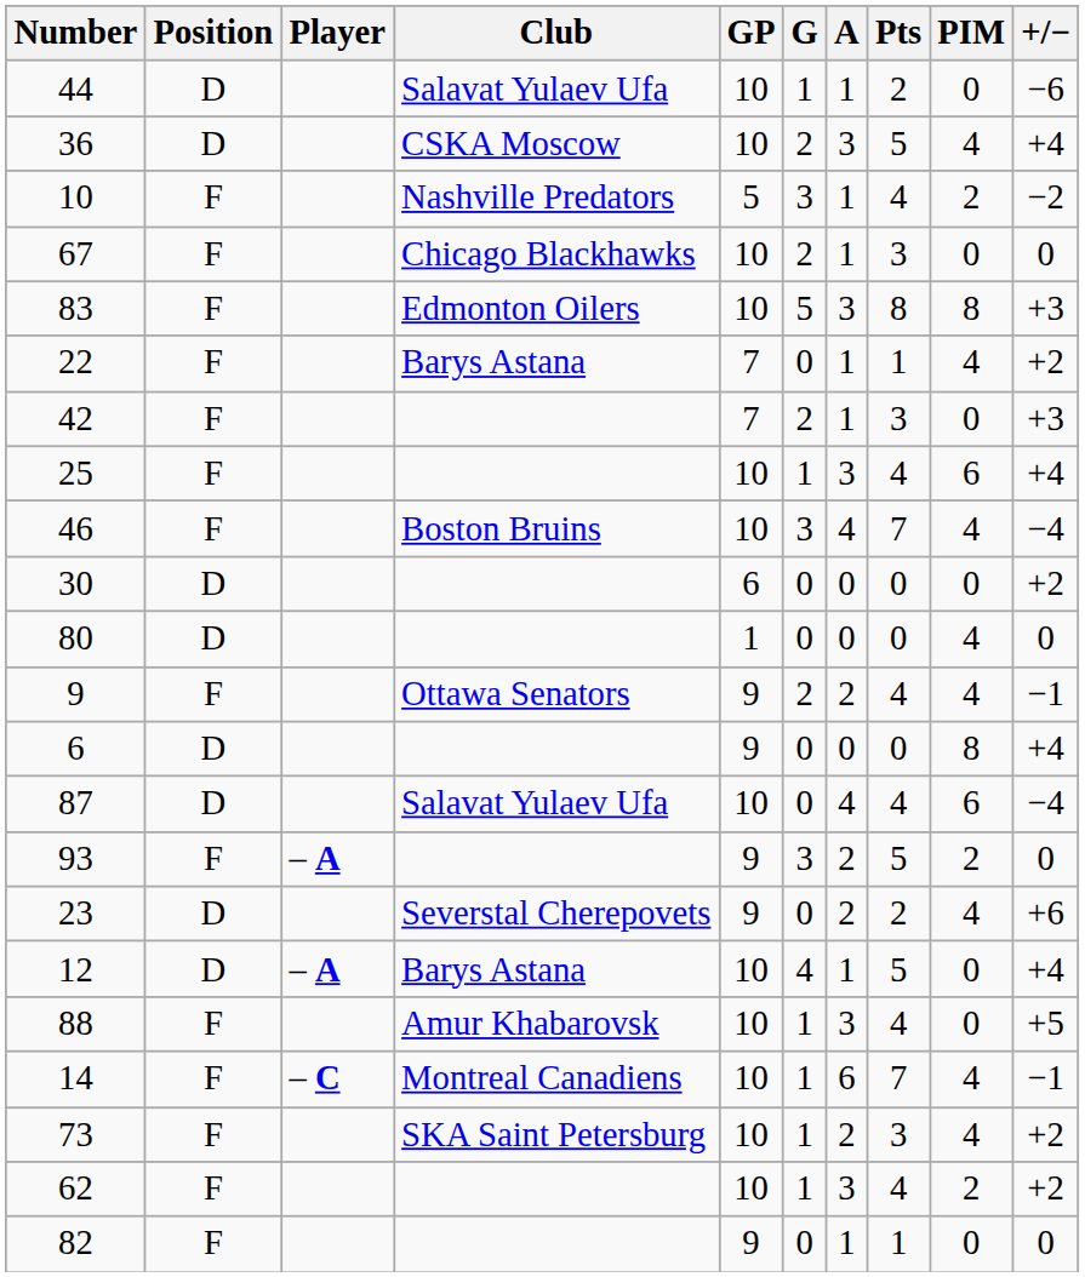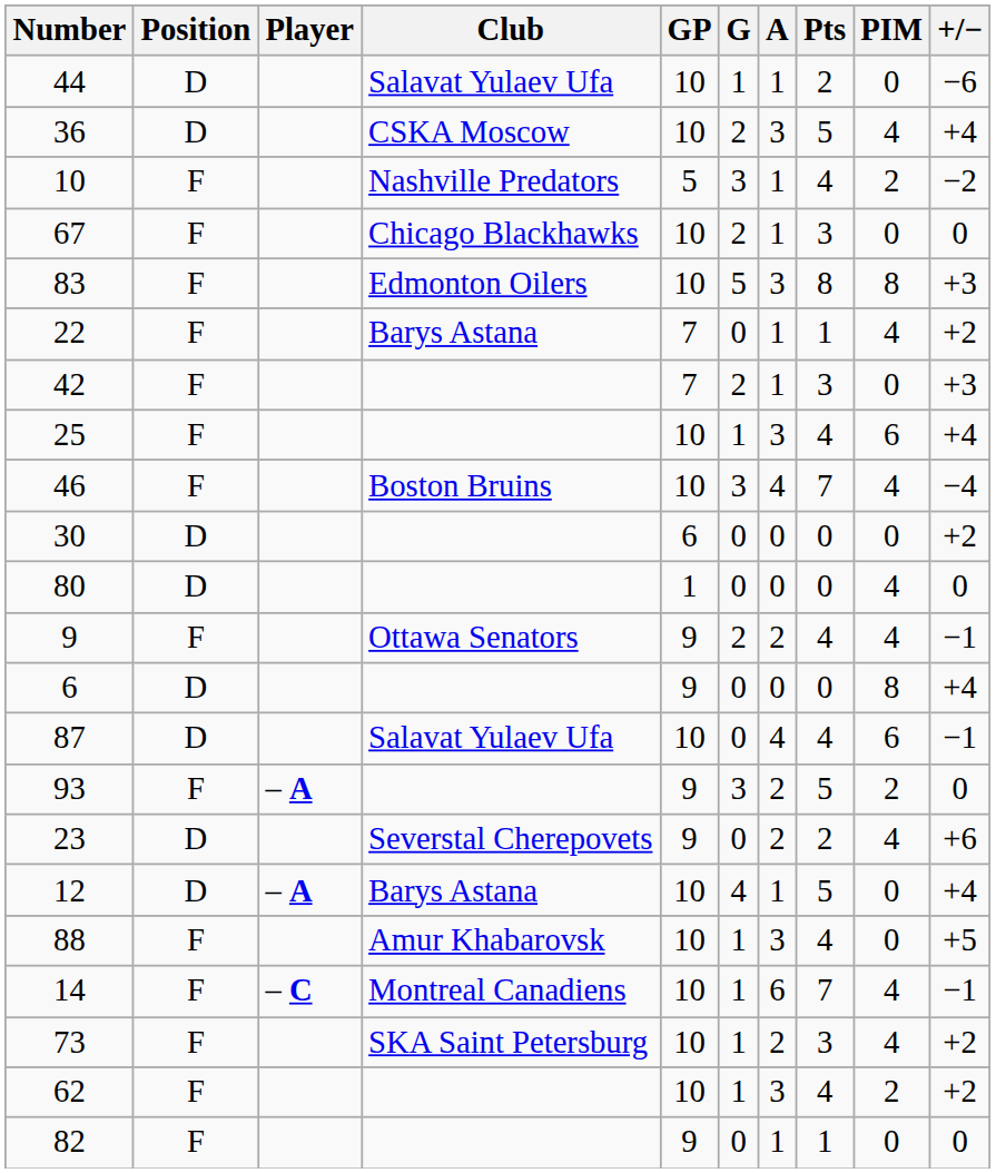87 | +/−: −4 -> −1
